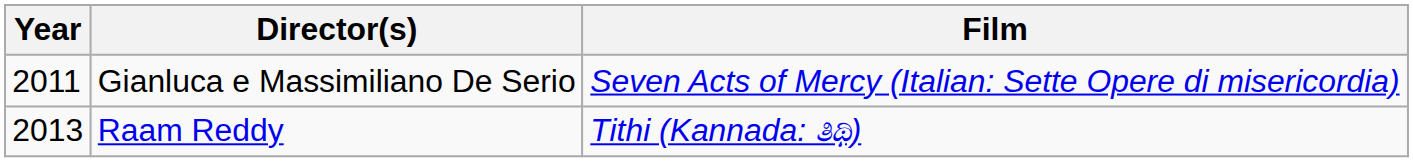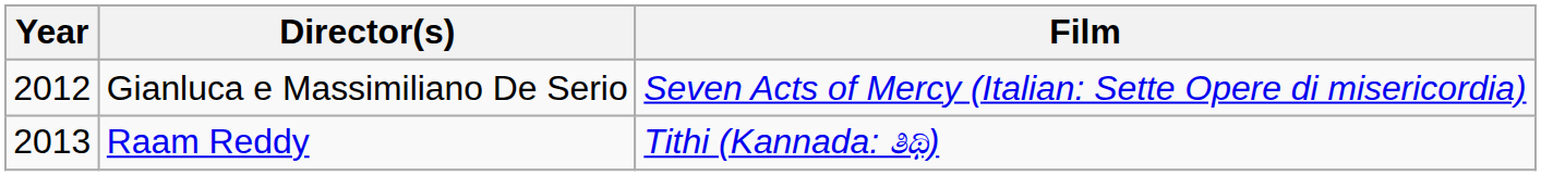Gianluca e Massimiliano De Serio | Year: 2011 -> 2012
